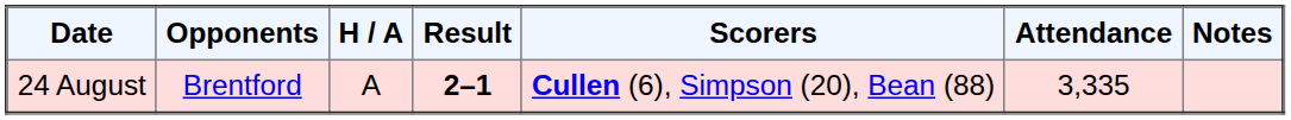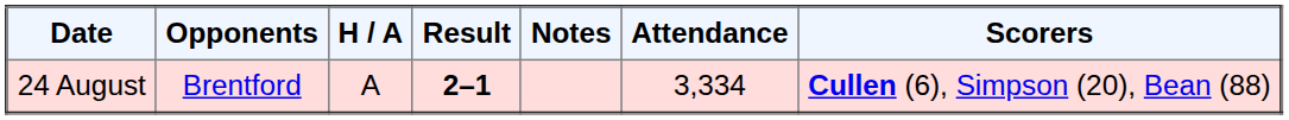columns swapped: Scorers <-> Notes
24 August | Attendance: 3,335 -> 3,334
